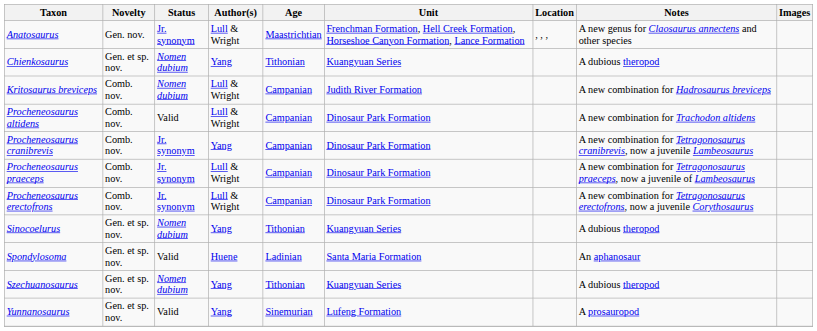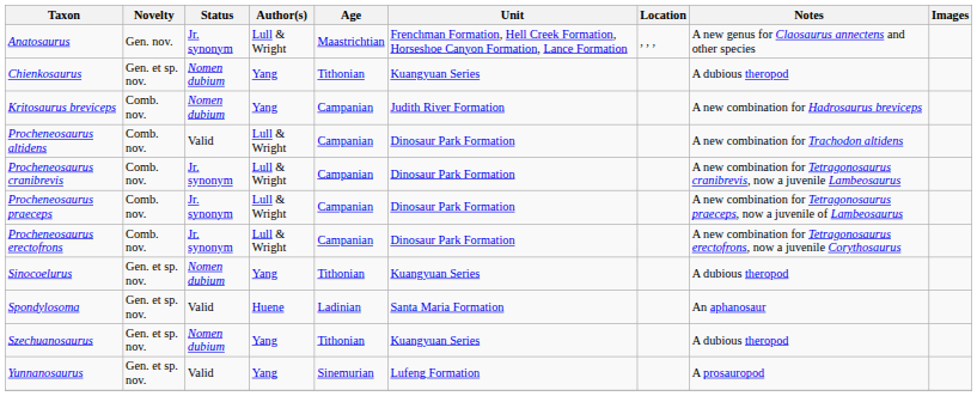Kritosaurus breviceps | Author(s): Lull & Wright -> Yang
Procheneosaurus cranibrevis | Author(s): Yang -> Lull & Wright
